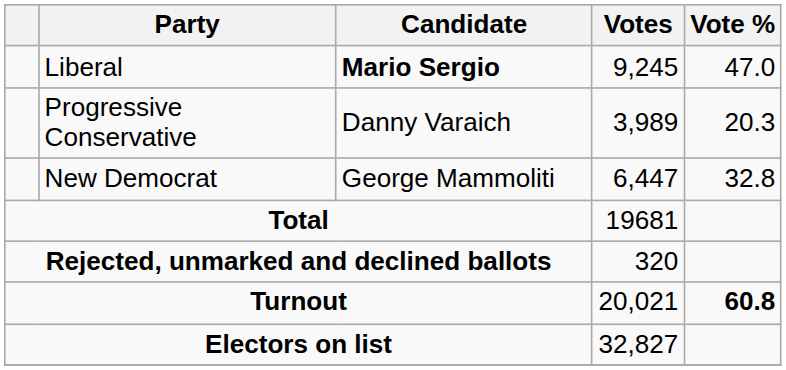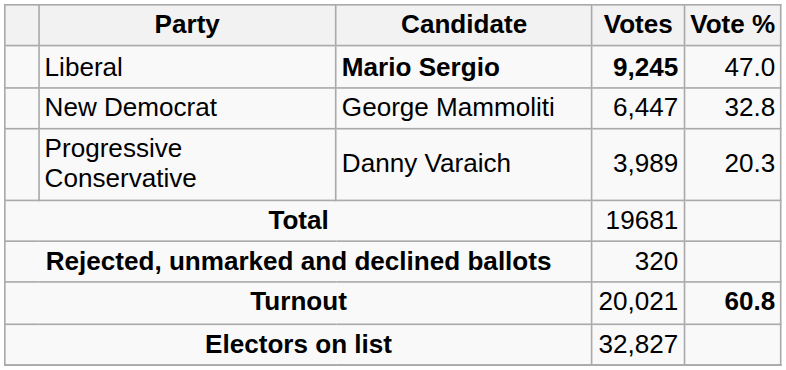Liberal | Votes: normal -> bold
rows swapped: New Democrat <-> Progressive Conservative
